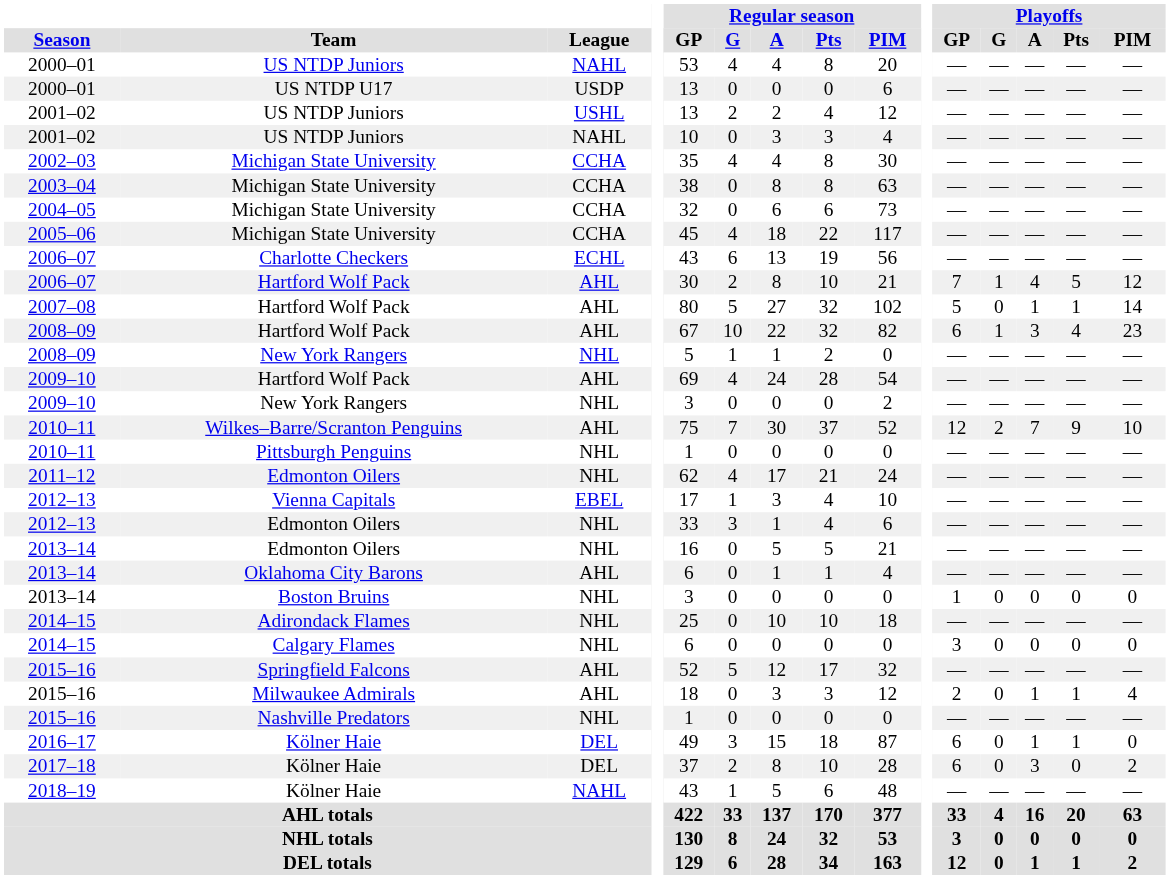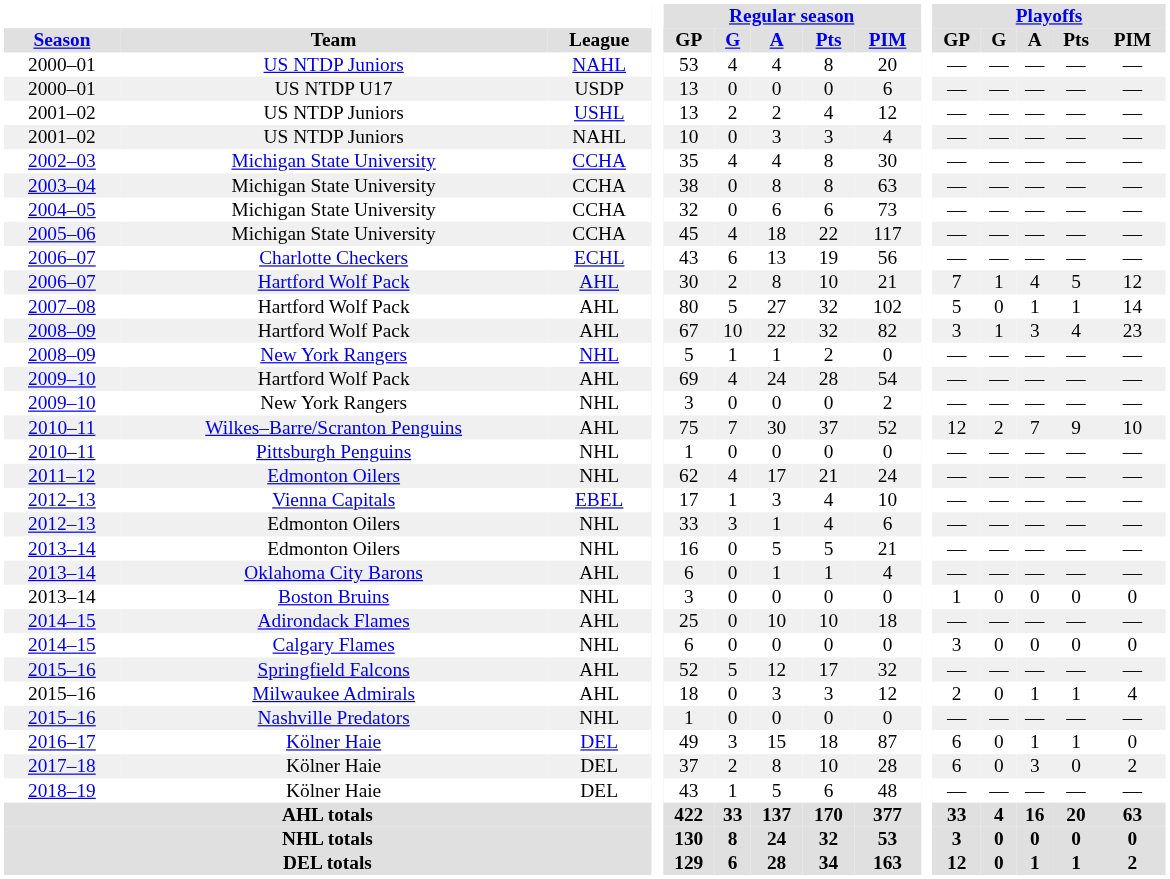2008–09 / Hartford Wolf Pack | Playoffs / GP: 6 -> 3
2014–15 / Adirondack Flames | League: NHL -> AHL
2018–19 | League: NAHL -> DEL
